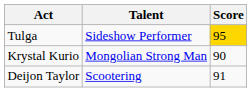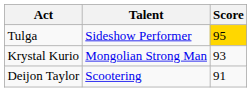Krystal Kurio | Score: 90 -> 93
